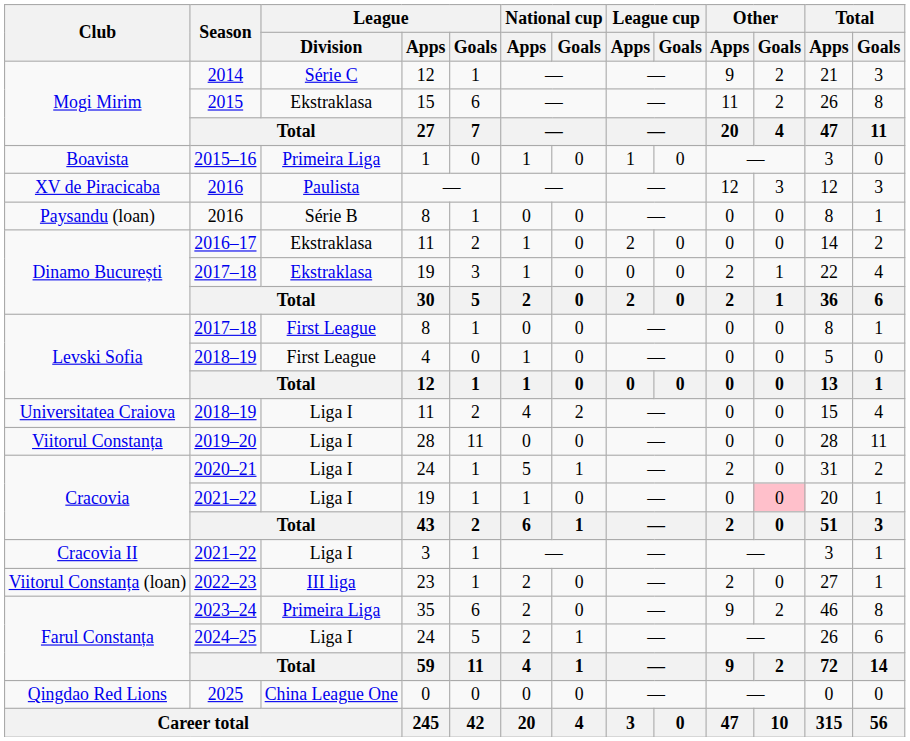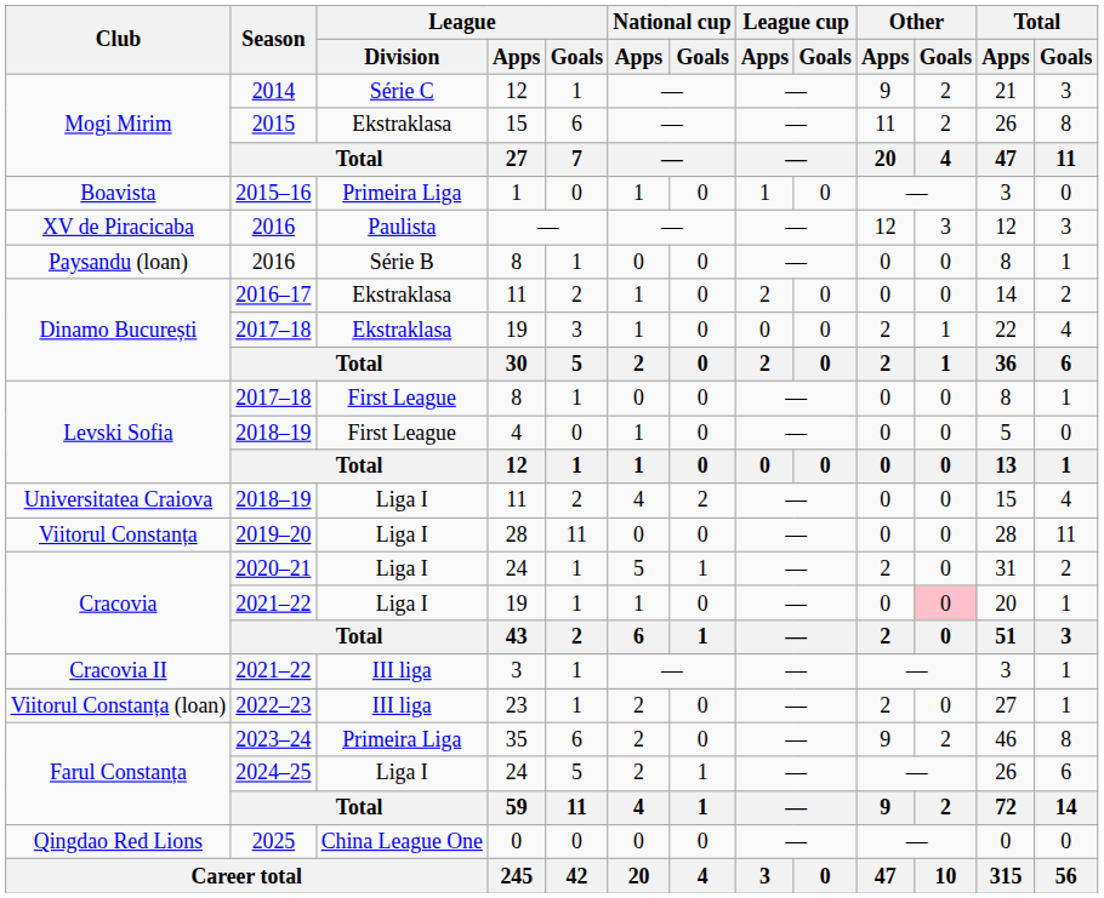2021–22 / 3 | League / Division: Liga I -> III liga
